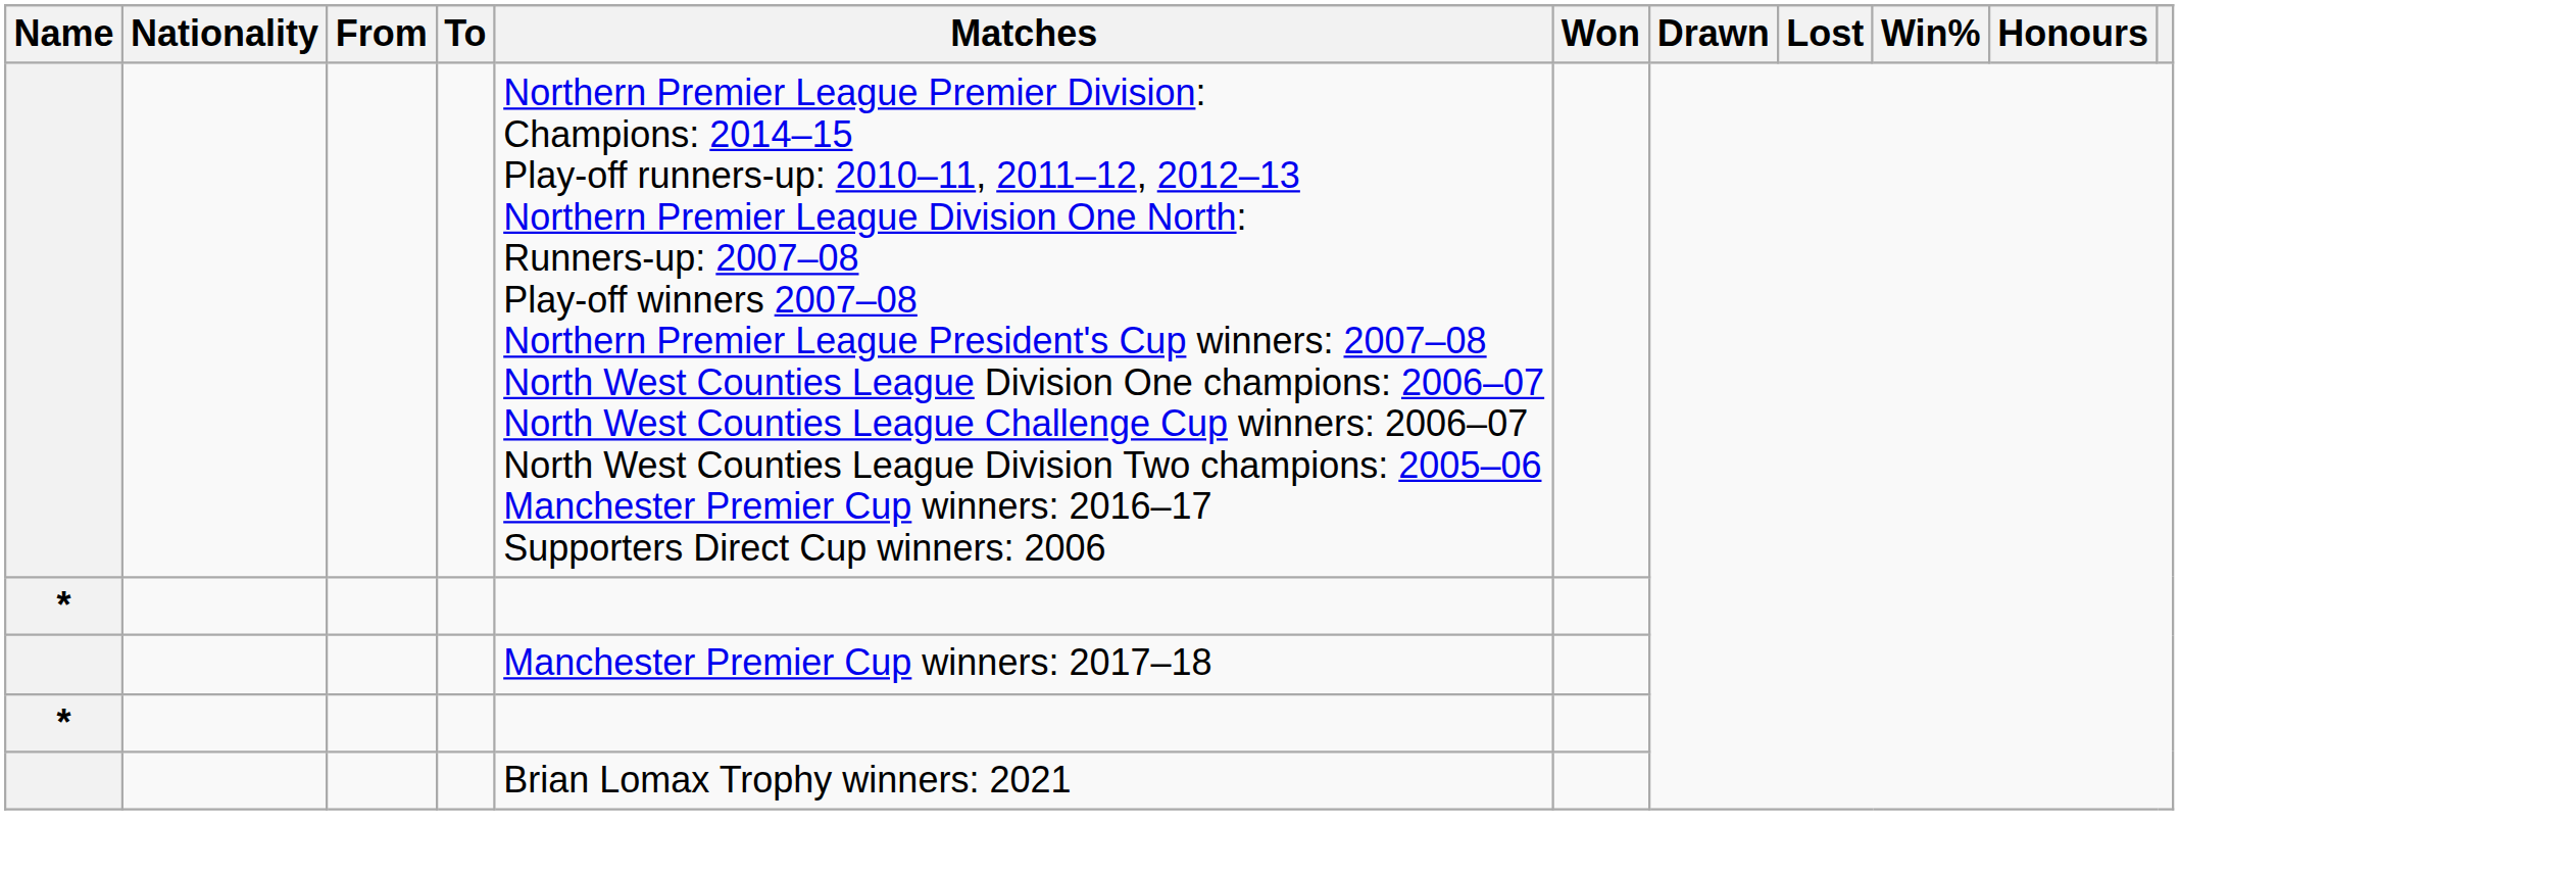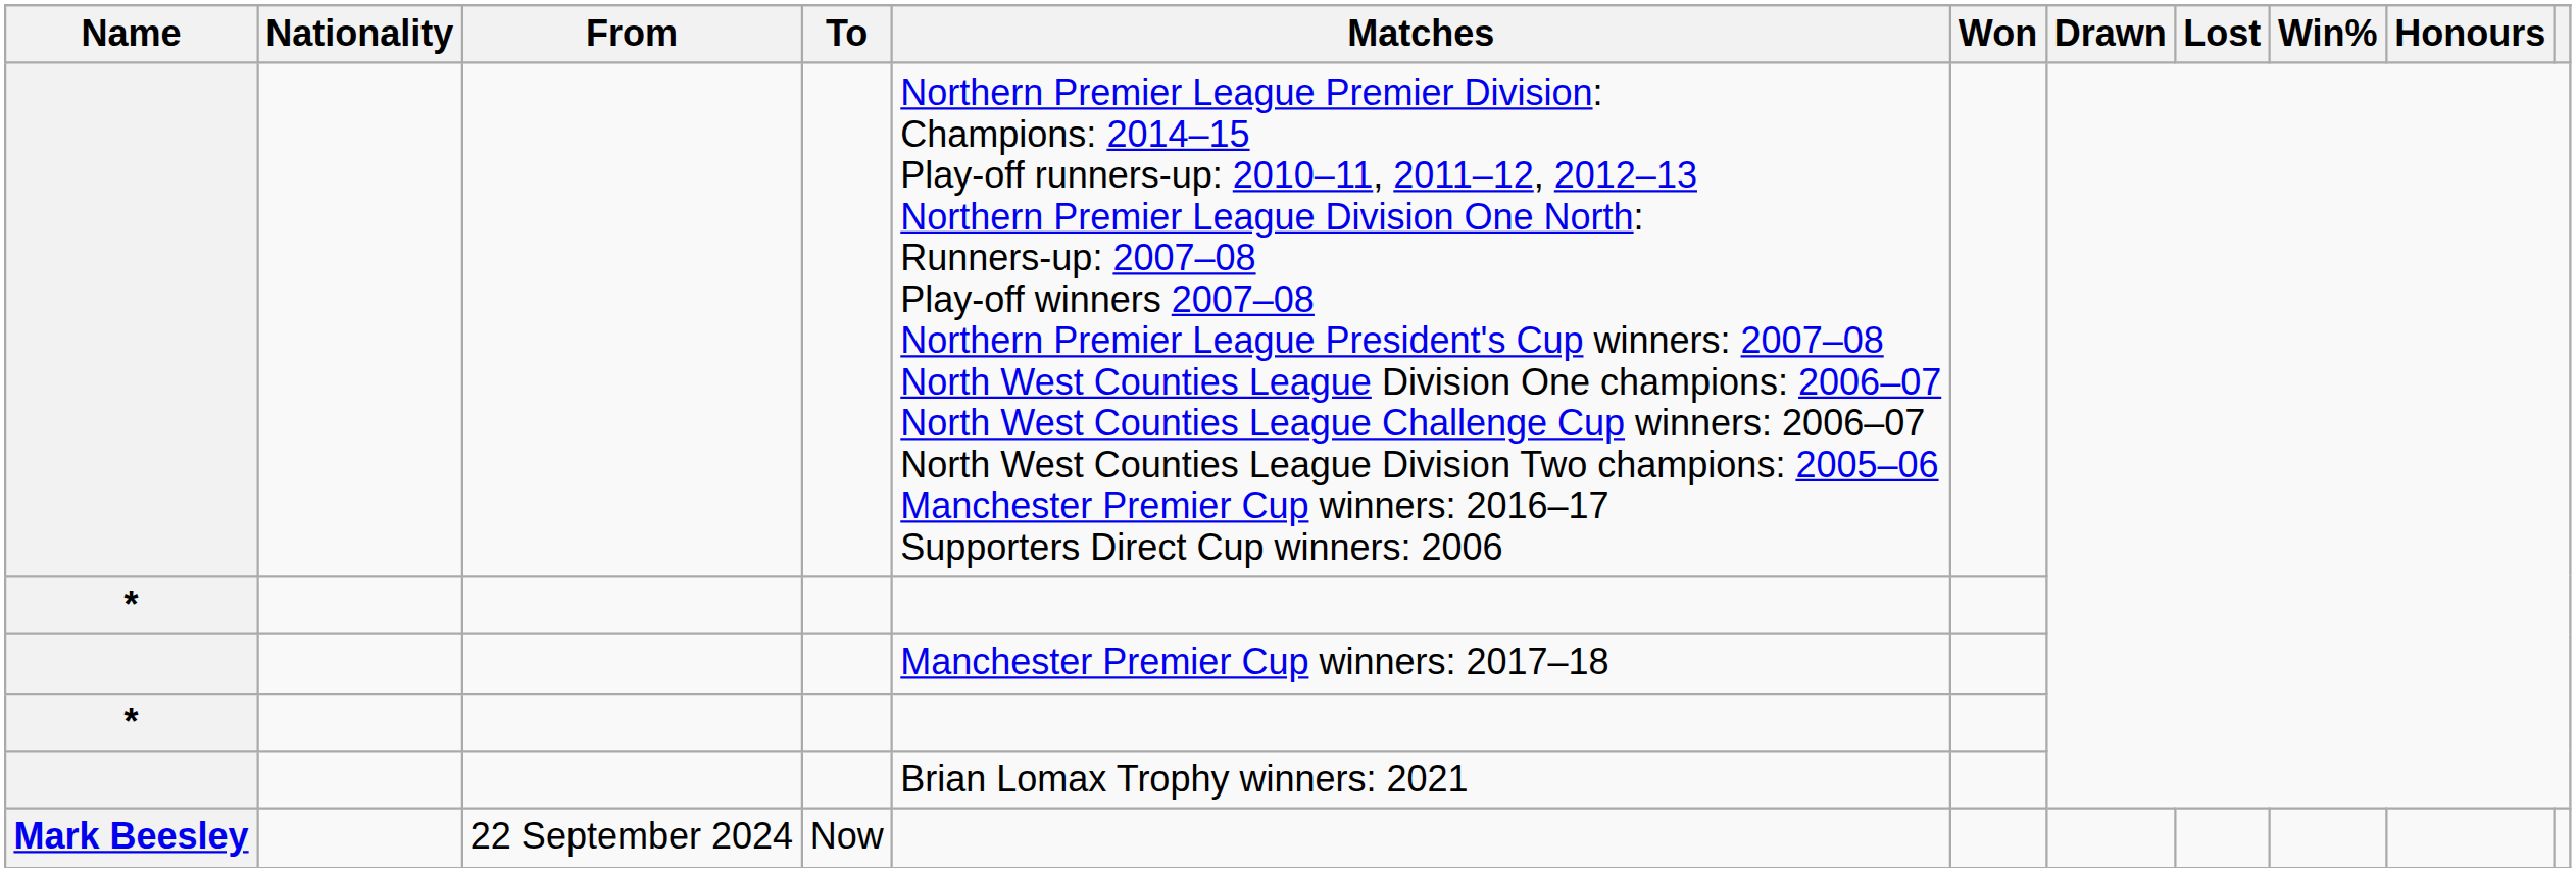+ row: Mark Beesley | 22 September 2024 | Now
